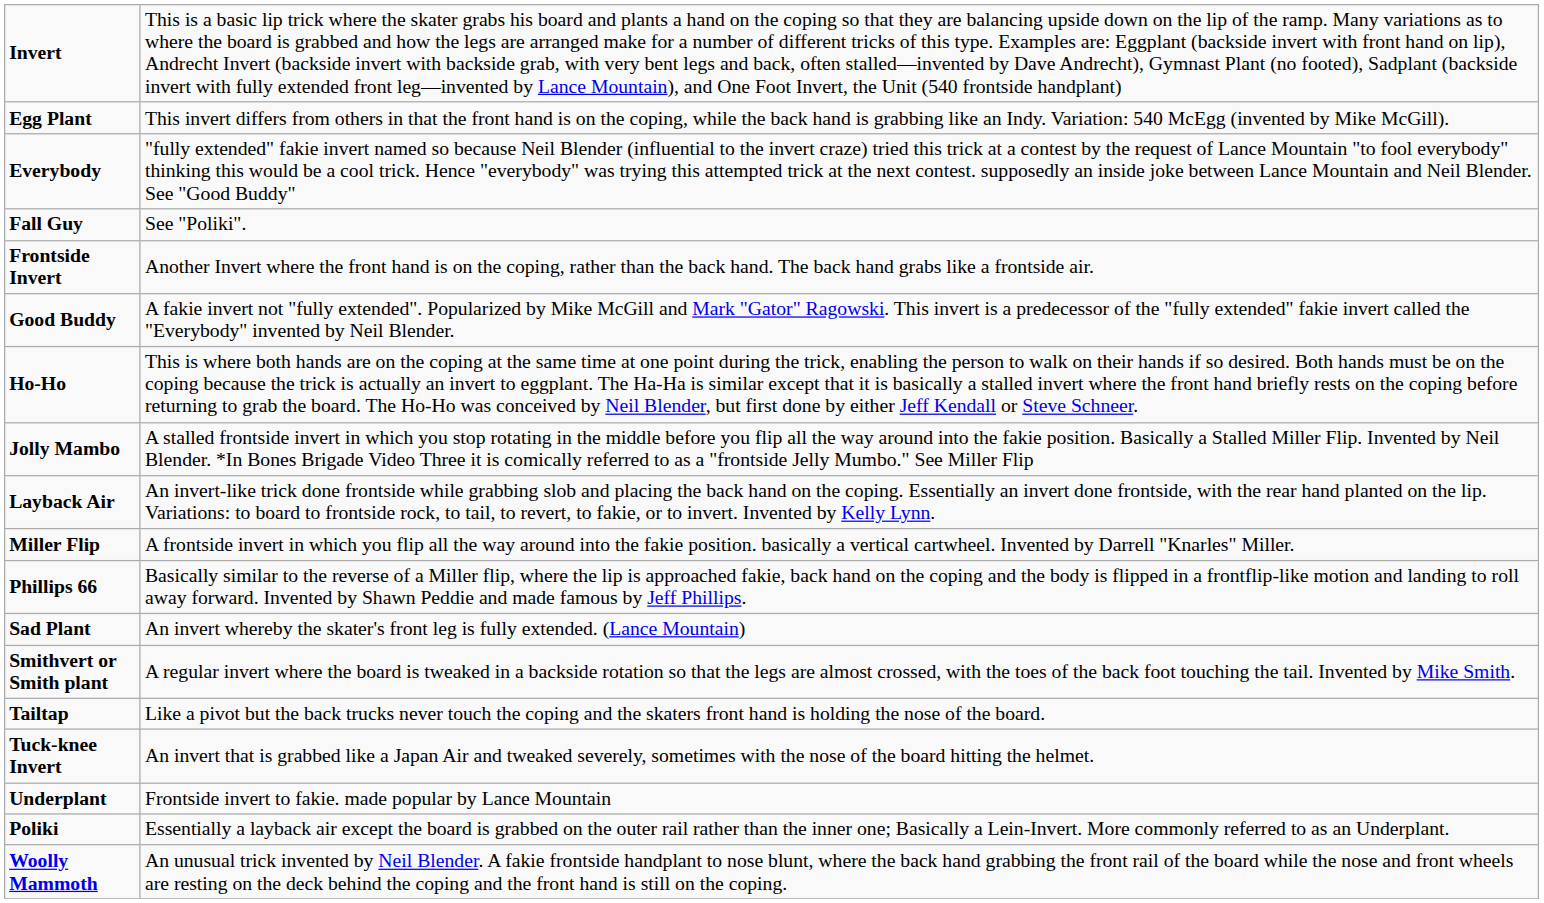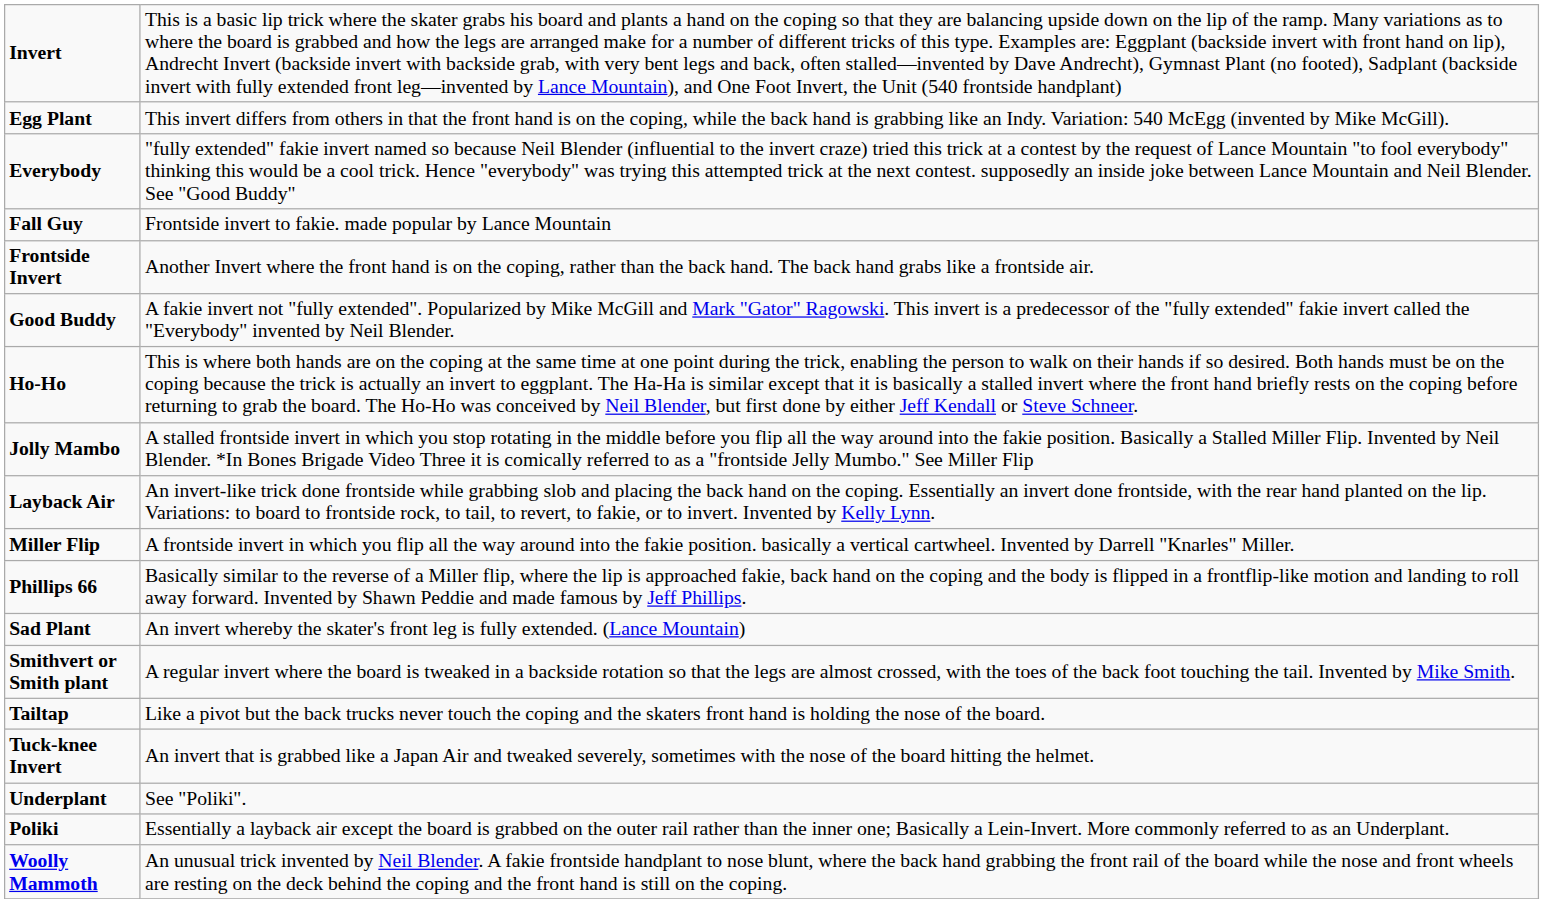Fall Guy | column 2: See "Poliki". -> Frontside invert to fakie. made popular by Lance Mountain
Underplant | column 2: Frontside invert to fakie. made popular by Lance Mountain -> See "Poliki".
